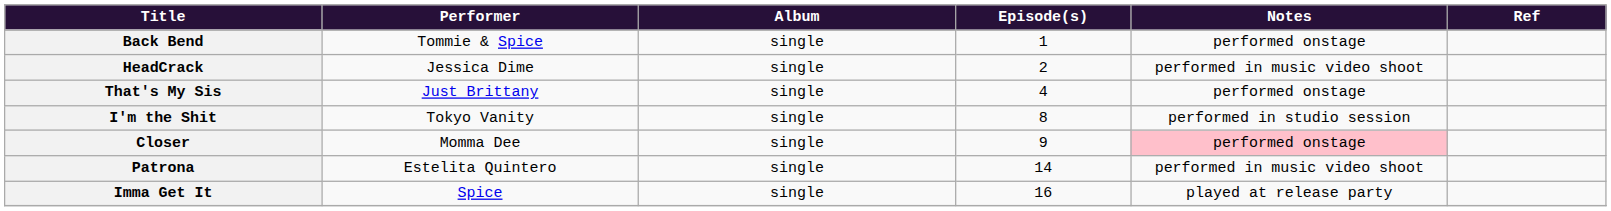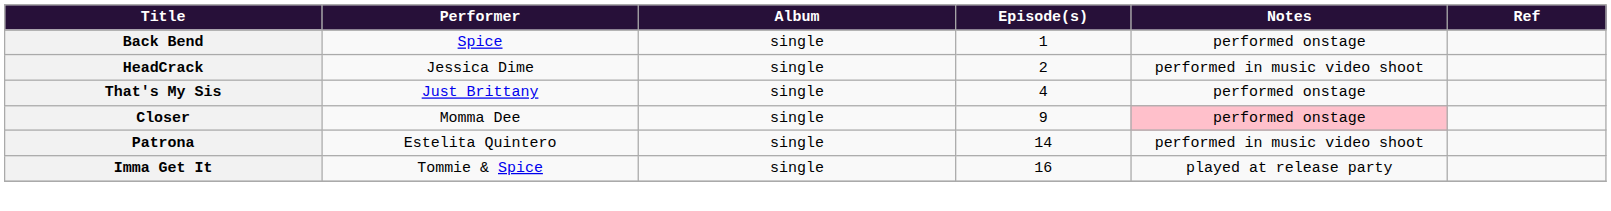Back Bend | Performer: Tommie & Spice -> Spice
- row: I'm the Shit | Tokyo Vanity | single | 8 | performed in studio session
Imma Get It | Performer: Spice -> Tommie & Spice
